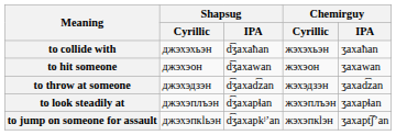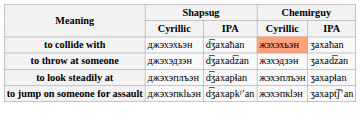to collide with | Chemirguy / Cyrillic: no background -> lightsalmon background
- row: to hit someone | джэхэон | d͡ʒaxawan | жэхэон | ʒaxawan
